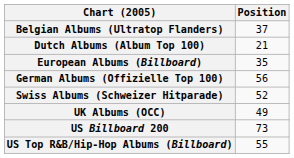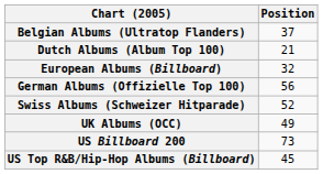European Albums (Billboard) | Position: 35 -> 32
US Top R&B/Hip-Hop Albums (Billboard) | Position: 55 -> 45
